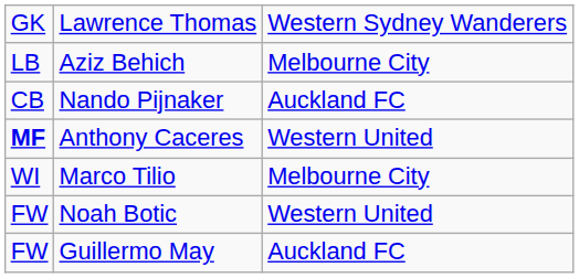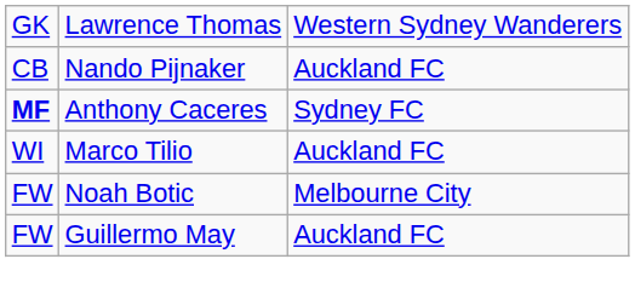- row: LB | Aziz Behich | Melbourne City
Anthony Caceres | column 3: Western United -> Sydney FC
Marco Tilio | column 3: Melbourne City -> Auckland FC
Noah Botic | column 3: Western United -> Melbourne City
